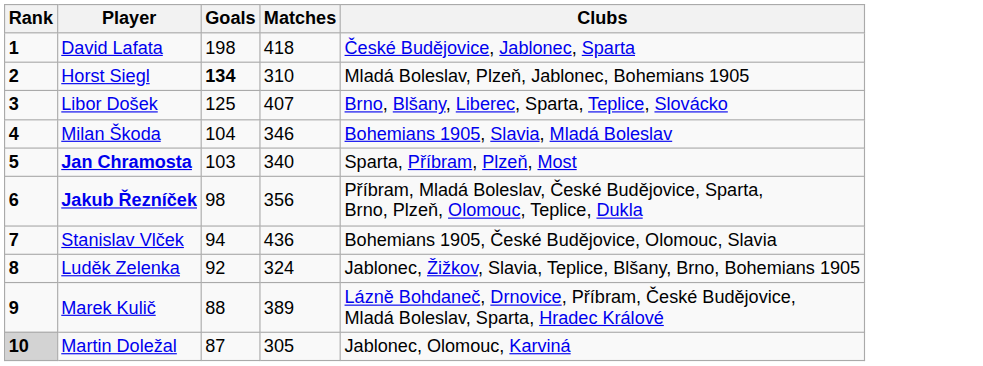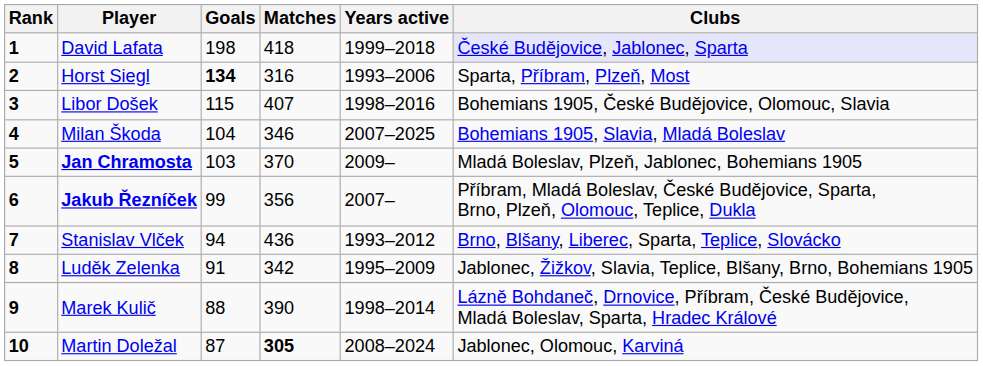+ column: Years active | 1999–2018 | 1993–2006 | 1998–2016 | 2007–2025 | 2009– | 2007– | 1993–2012 | 1995–2009 | 1998–2014 | 2008–2024
David Lafata | Clubs: no background -> lavender background
Horst Siegl | Matches: 310 -> 316
Horst Siegl | Clubs: Mladá Boleslav, Plzeň, Jablonec, Bohemians 1905 -> Sparta, Příbram, Plzeň, Most
Libor Došek | Goals: 125 -> 115
Libor Došek | Clubs: Brno, Blšany, Liberec, Sparta, Teplice, Slovácko -> Bohemians 1905, České Budějovice, Olomouc, Slavia
Jan Chramosta | Matches: 340 -> 370
Jan Chramosta | Clubs: Sparta, Příbram, Plzeň, Most -> Mladá Boleslav, Plzeň, Jablonec, Bohemians 1905
Jakub Řezníček | Goals: 98 -> 99
Stanislav Vlček | Clubs: Bohemians 1905, České Budějovice, Olomouc, Slavia -> Brno, Blšany, Liberec, Sparta, Teplice, Slovácko
Luděk Zelenka | Goals: 92 -> 91
Luděk Zelenka | Matches: 324 -> 342
Marek Kulič | Matches: 389 -> 390
Martin Doležal | Rank: lightgrey background -> no background
Martin Doležal | Matches: normal -> bold
